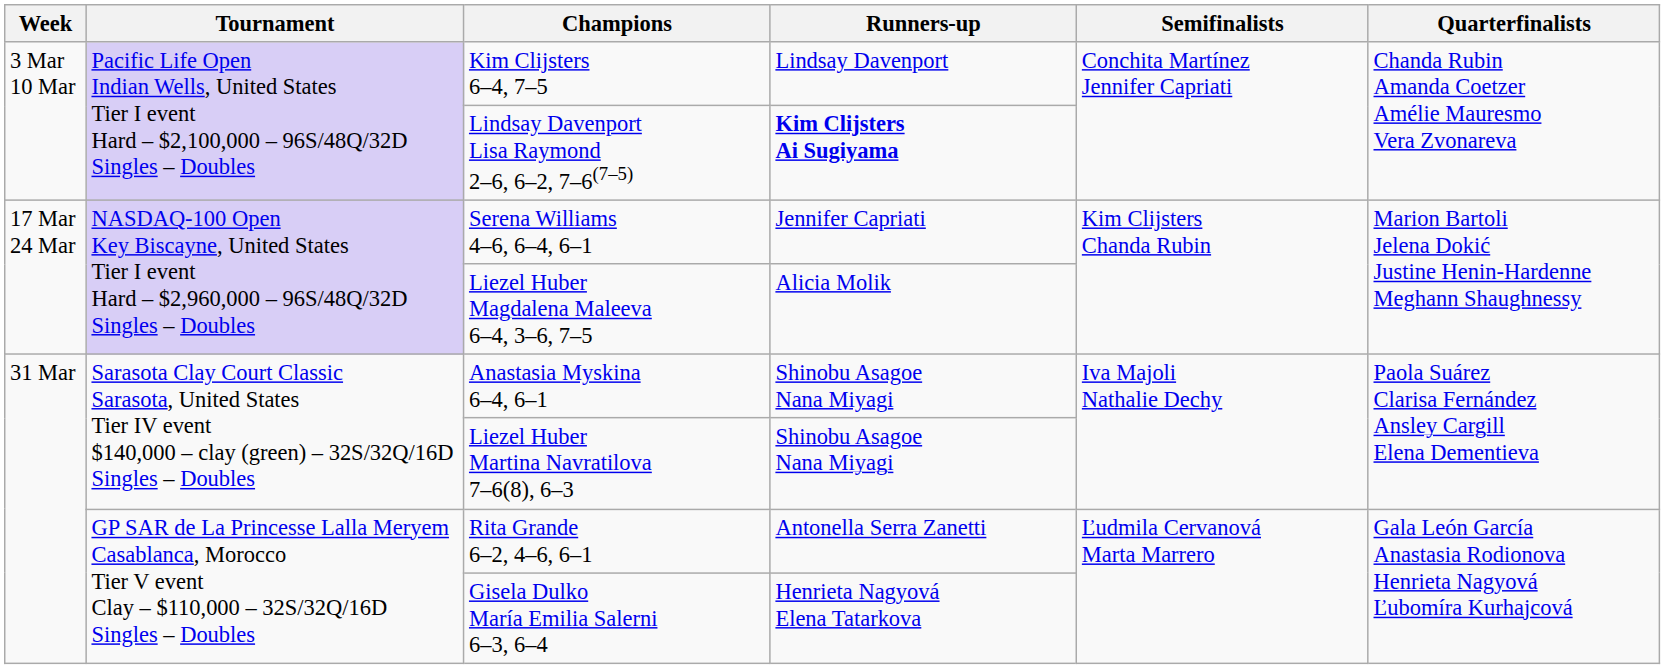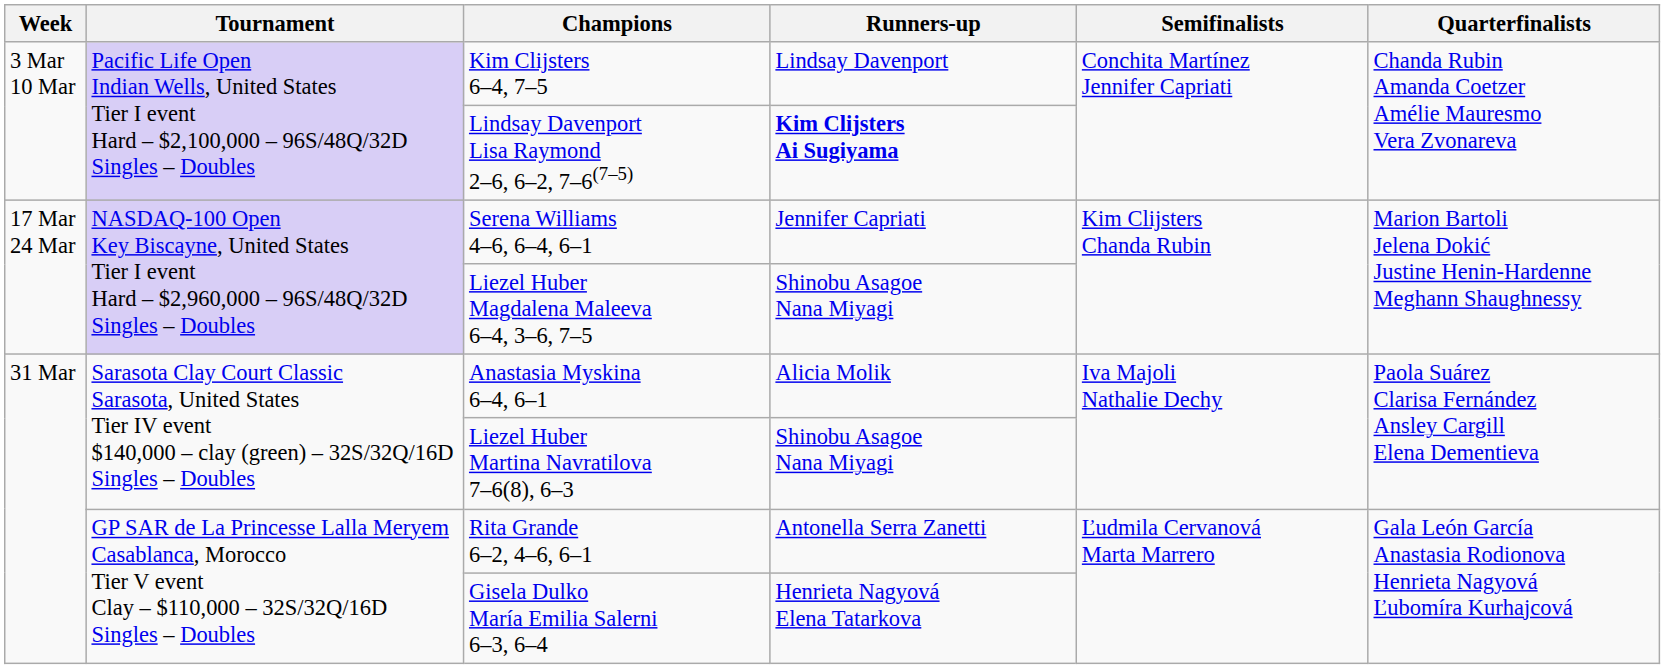Liezel Huber Magdalena Maleeva 6–4, 3–6, 7–5 | Runners-up: Alicia Molik -> Shinobu Asagoe Nana Miyagi
Anastasia Myskina 6–4, 6–1 | Runners-up: Shinobu Asagoe Nana Miyagi -> Alicia Molik
